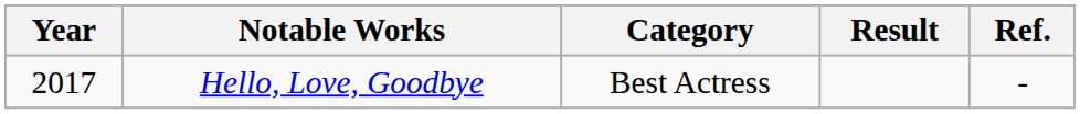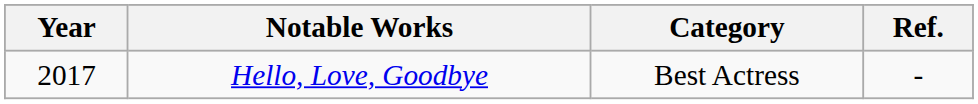- column: Result
